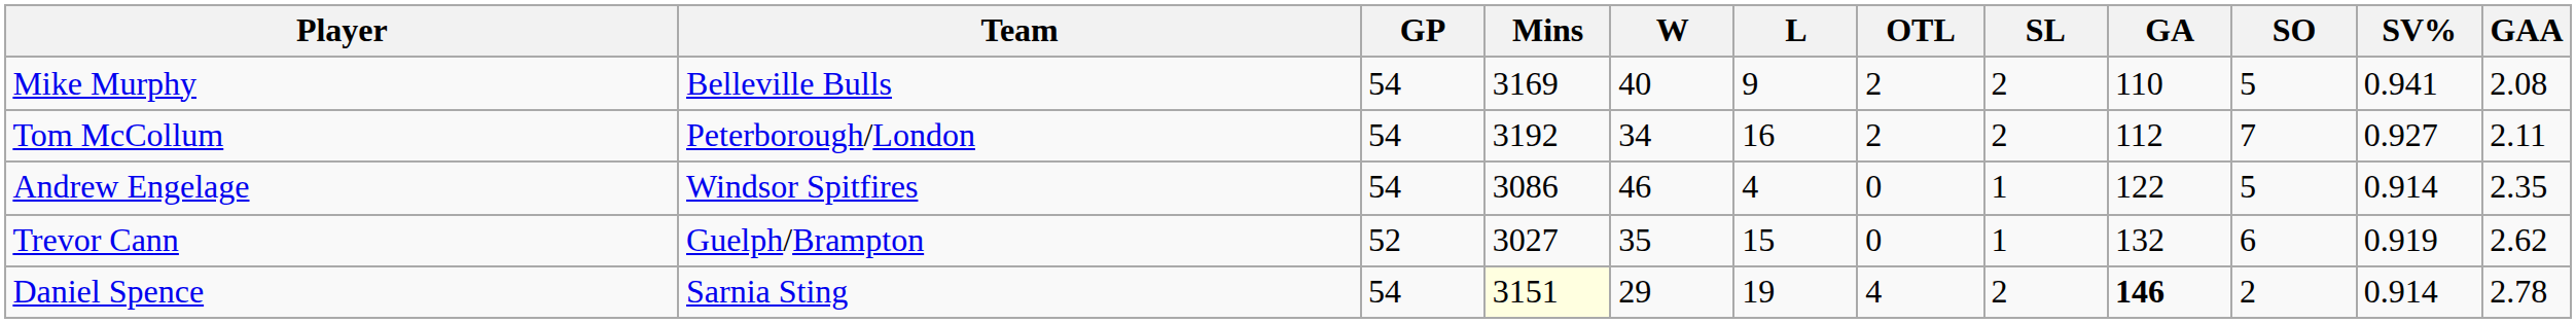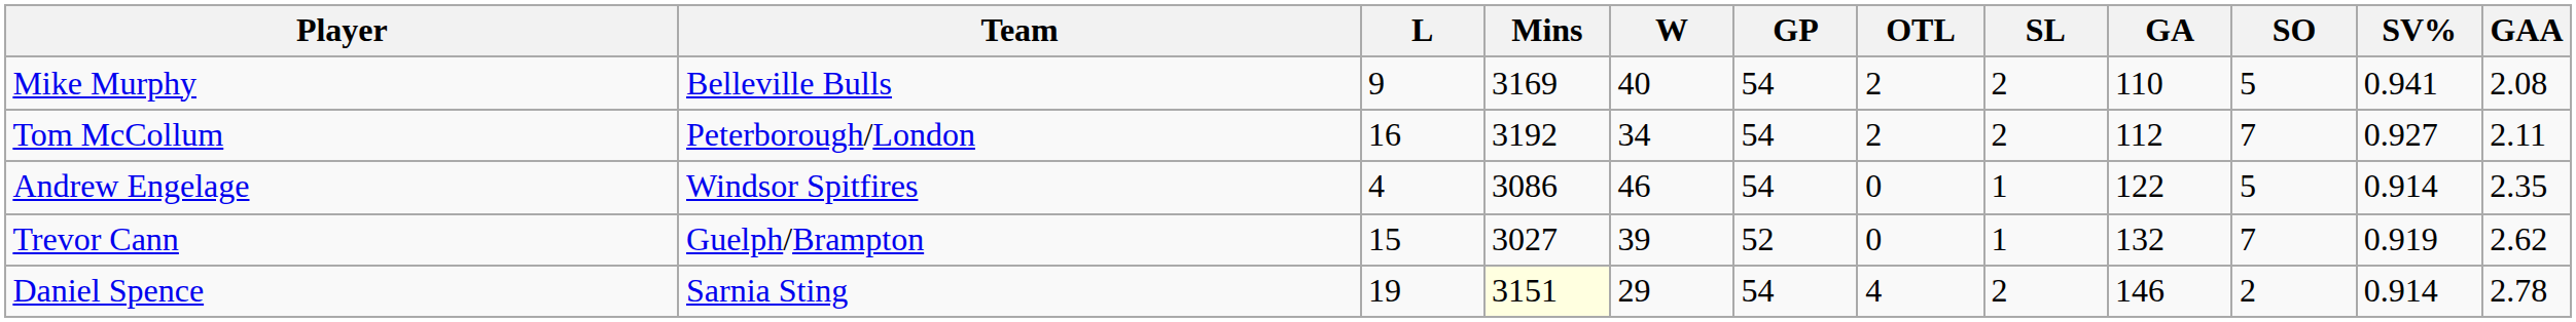columns swapped: GP <-> L
Trevor Cann | W: 35 -> 39
Trevor Cann | SO: 6 -> 7
Daniel Spence | GA: bold -> normal
